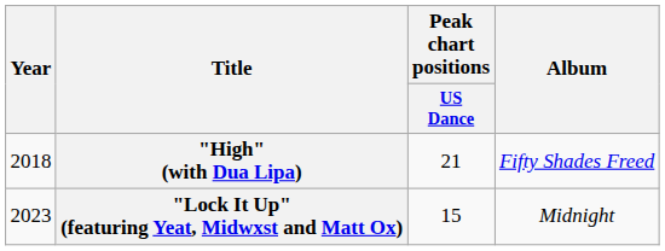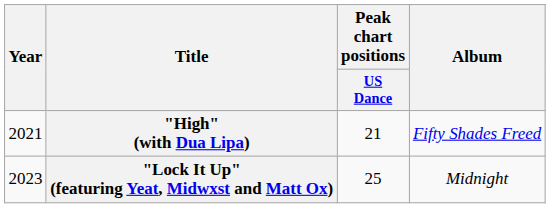"High" (with Dua Lipa) | Year: 2018 -> 2021
"Lock It Up" (featuring Yeat, Midwxst and Matt Ox) | Peak chart positions / US Dance: 15 -> 25
